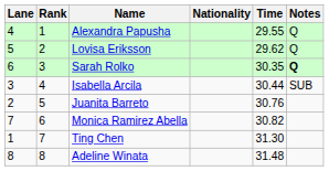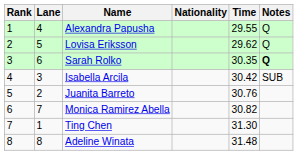columns swapped: Rank <-> Lane
Isabella Arcila | Time: 30.44 -> 30.42
